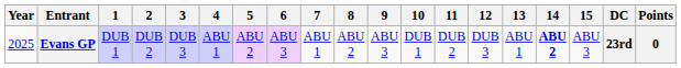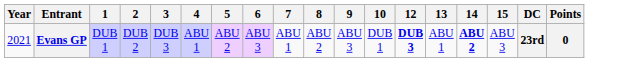- column: 11 | DUB 2
Evans GP | Year: 2025 -> 2021
Evans GP | 12: normal -> bold
